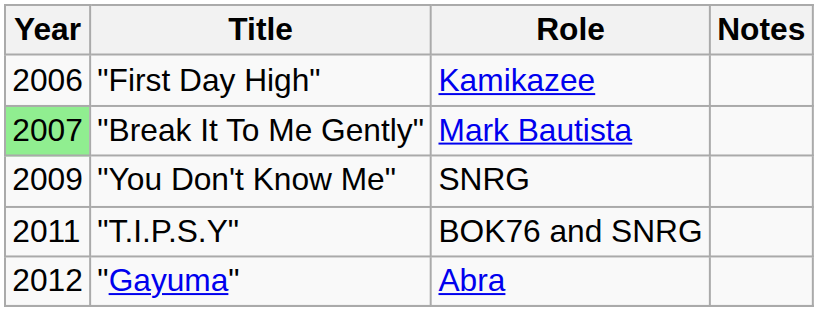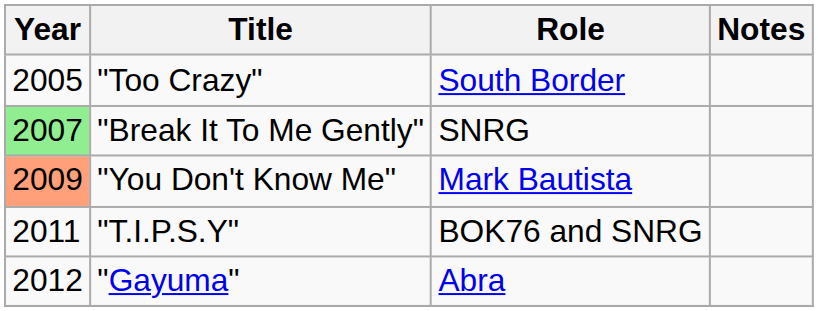+ row: 2005 | "Too Crazy" | South Border
- row: 2006 | "First Day High" | Kamikazee
"Break It To Me Gently" | Role: Mark Bautista -> SNRG
"You Don't Know Me" | Year: no background -> lightsalmon background
"You Don't Know Me" | Role: SNRG -> Mark Bautista
